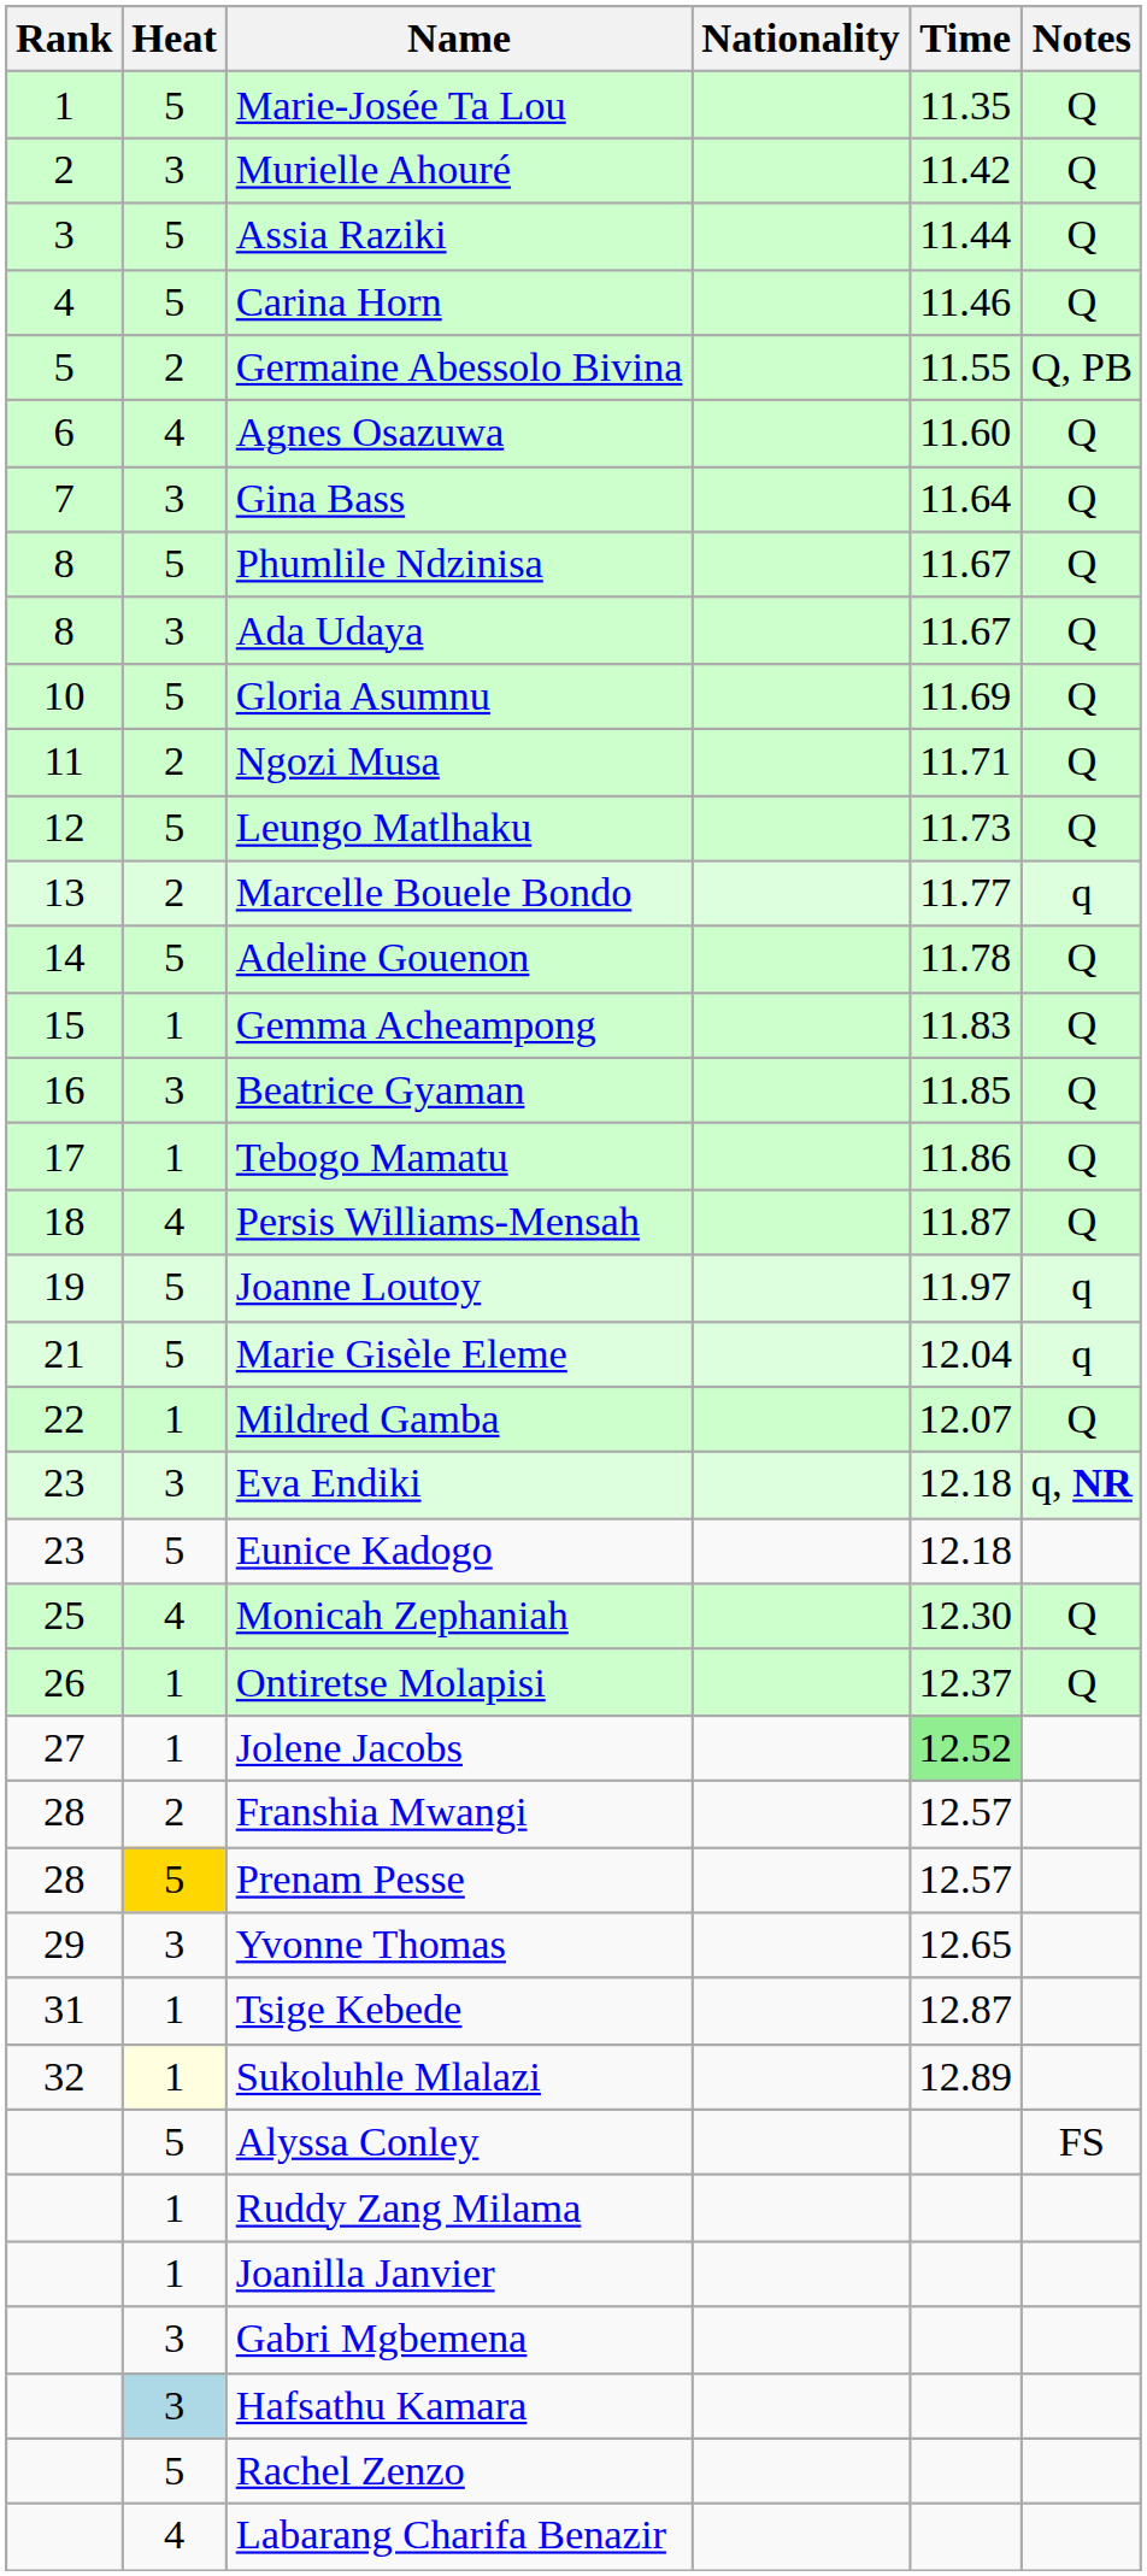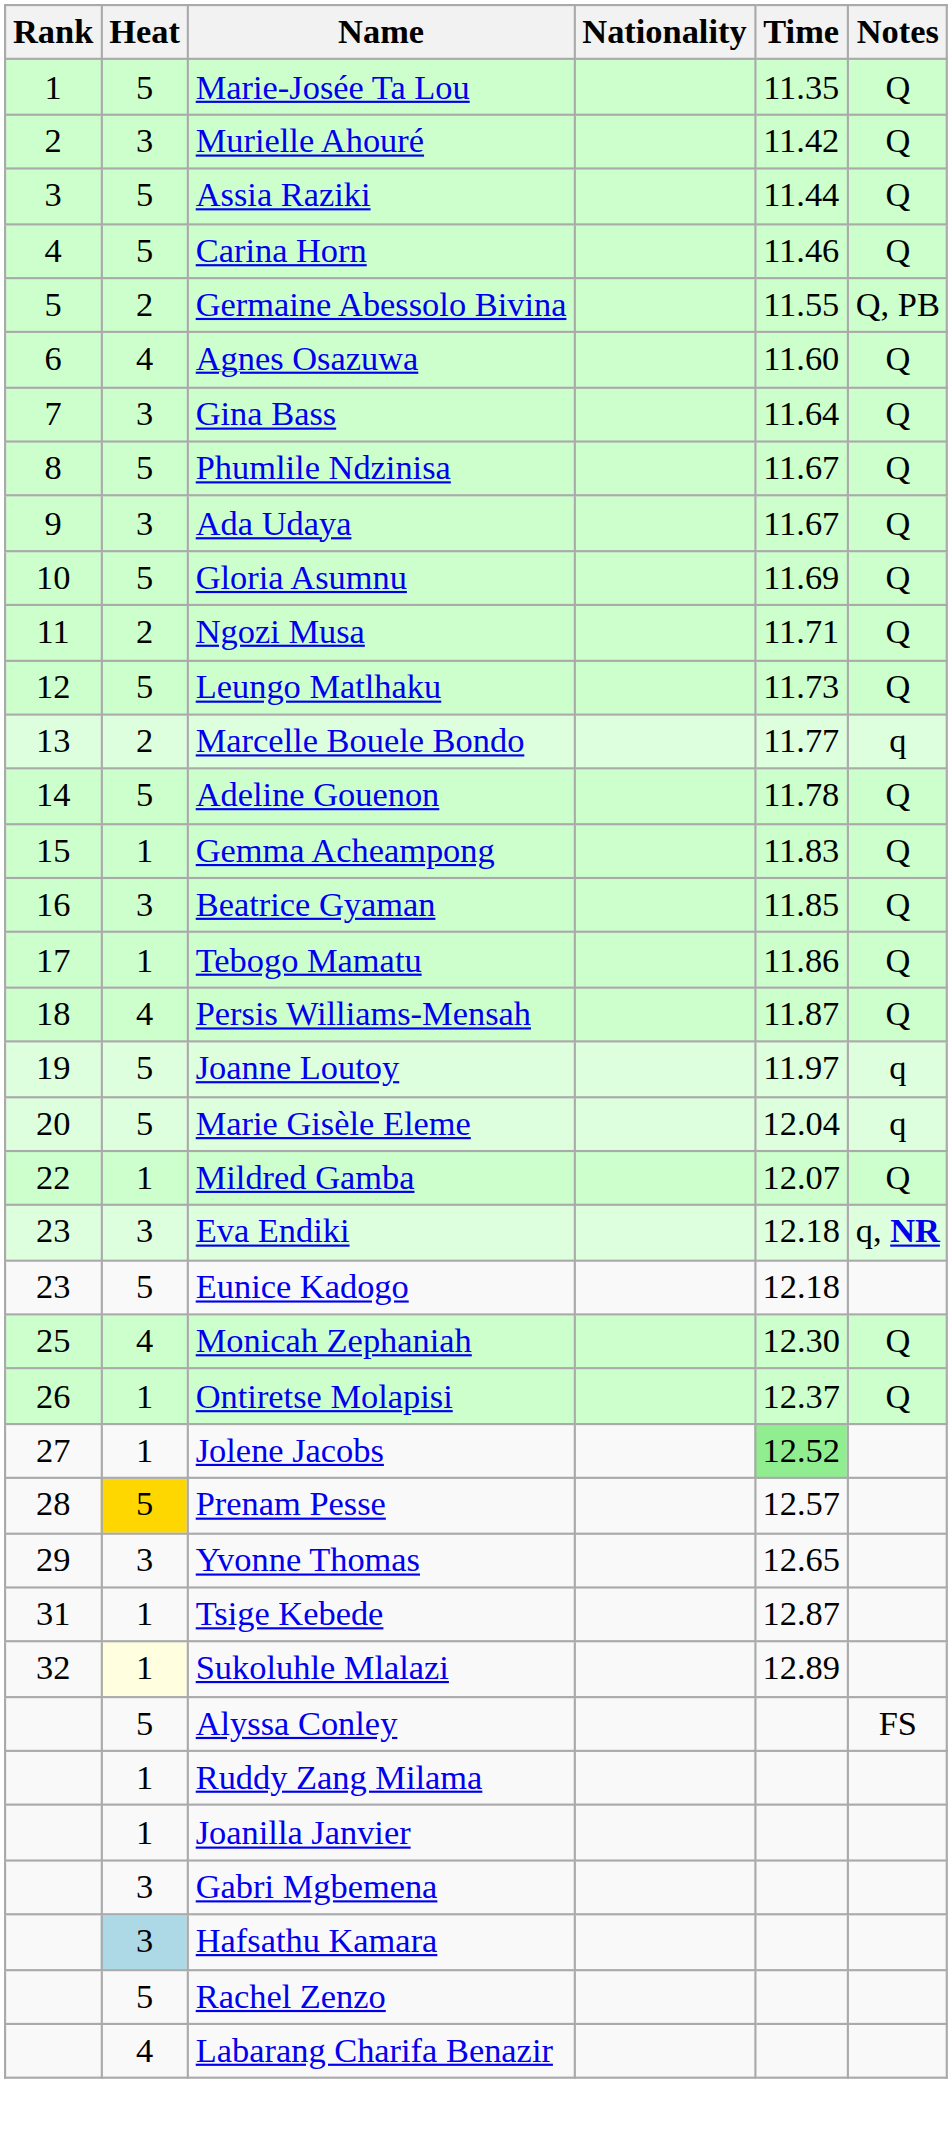Ada Udaya | Rank: 8 -> 9
Marie Gisèle Eleme | Rank: 21 -> 20
- row: 28 | 2 | Franshia Mwangi | 12.57
